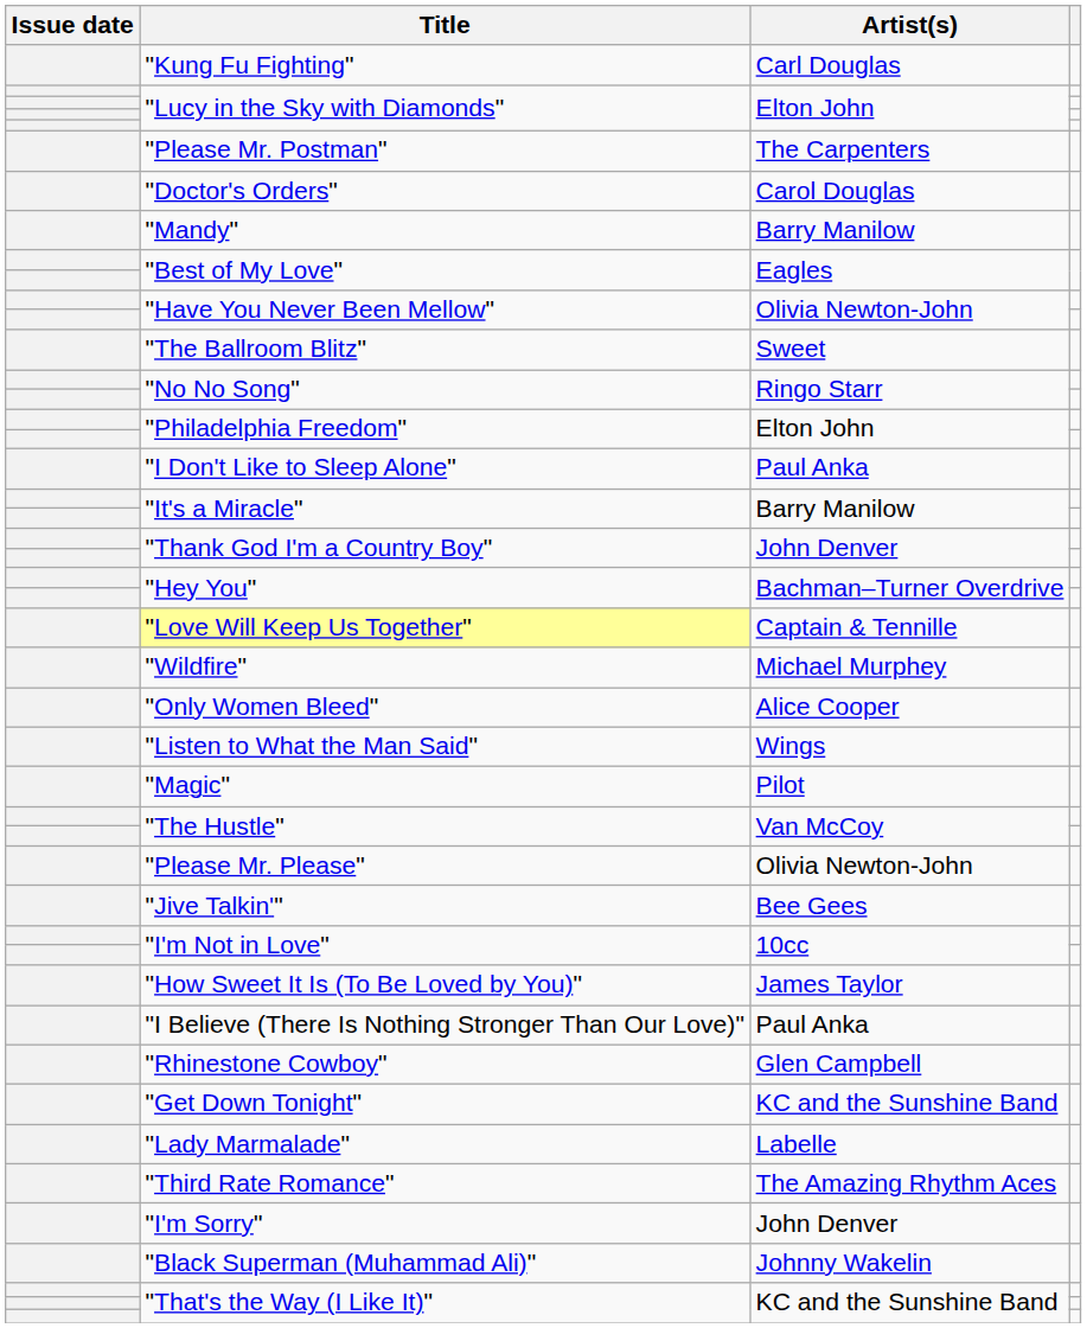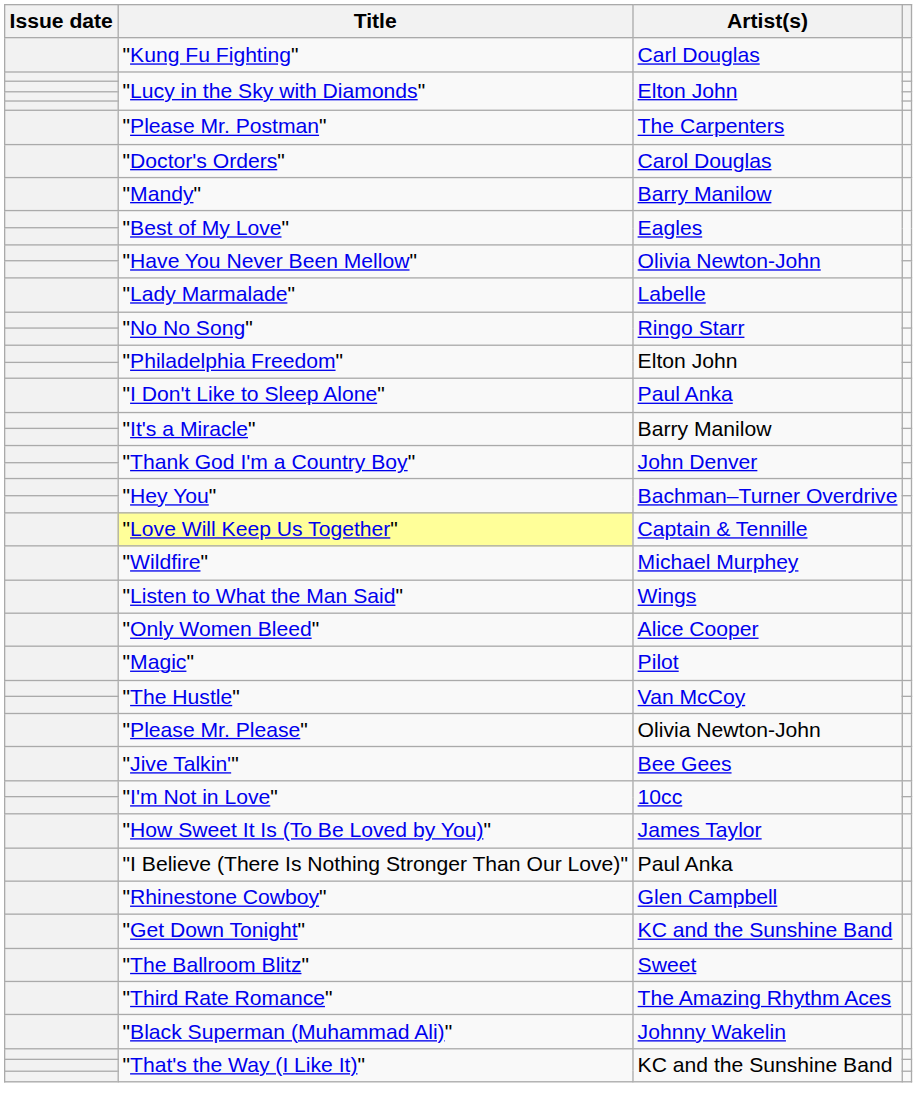rows swapped: "Lady Marmalade" <-> "The Ballroom Blitz"
rows swapped: "Only Women Bleed" <-> "Listen to What the Man Said"
- row: "I'm Sorry" | John Denver
